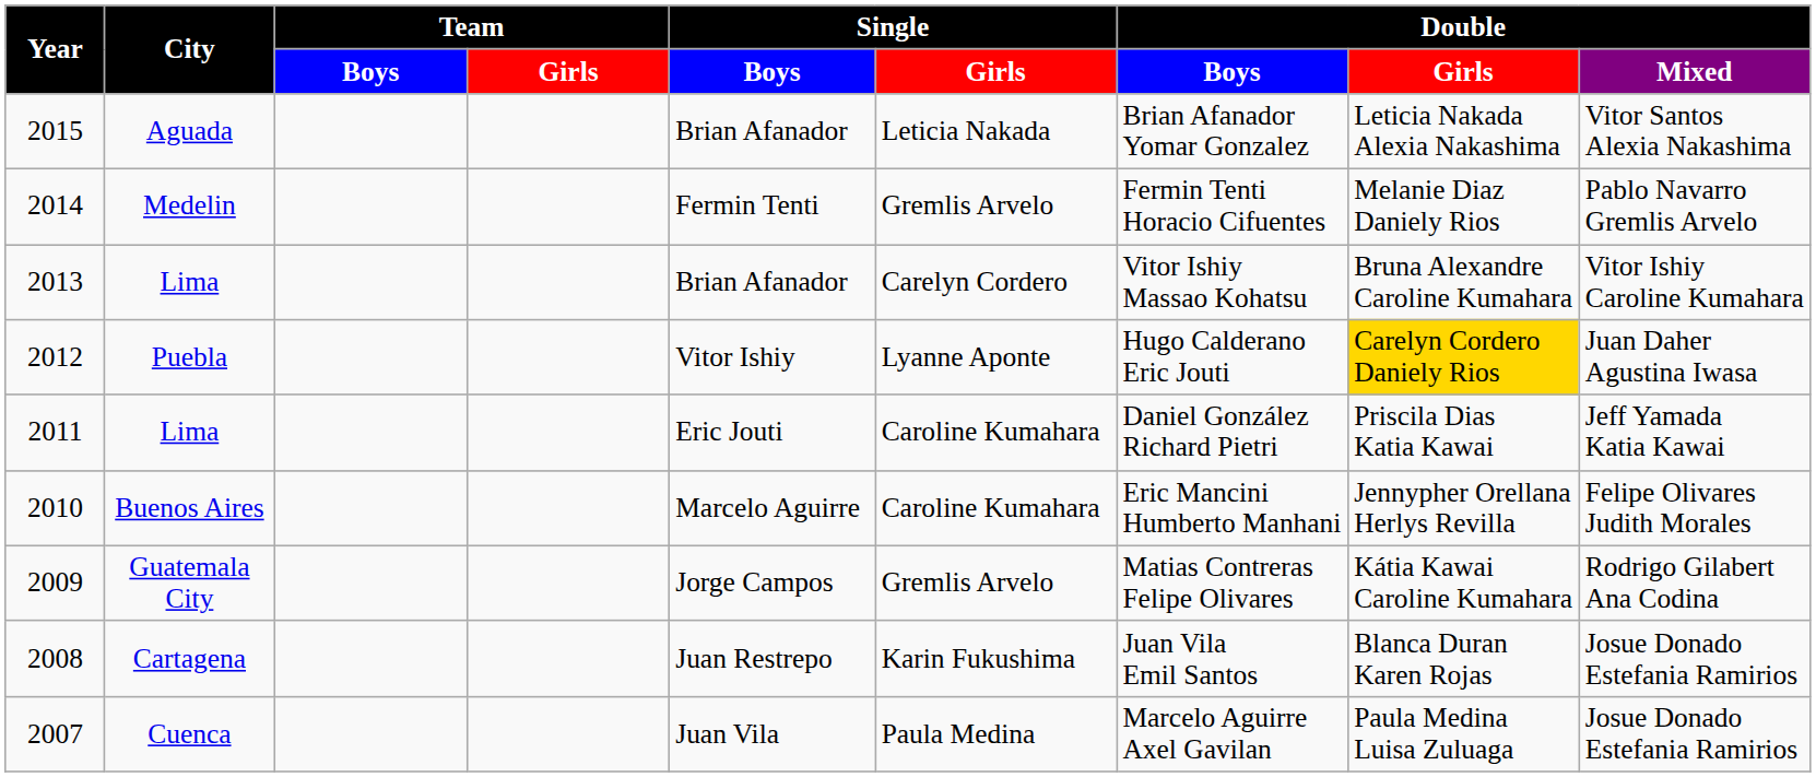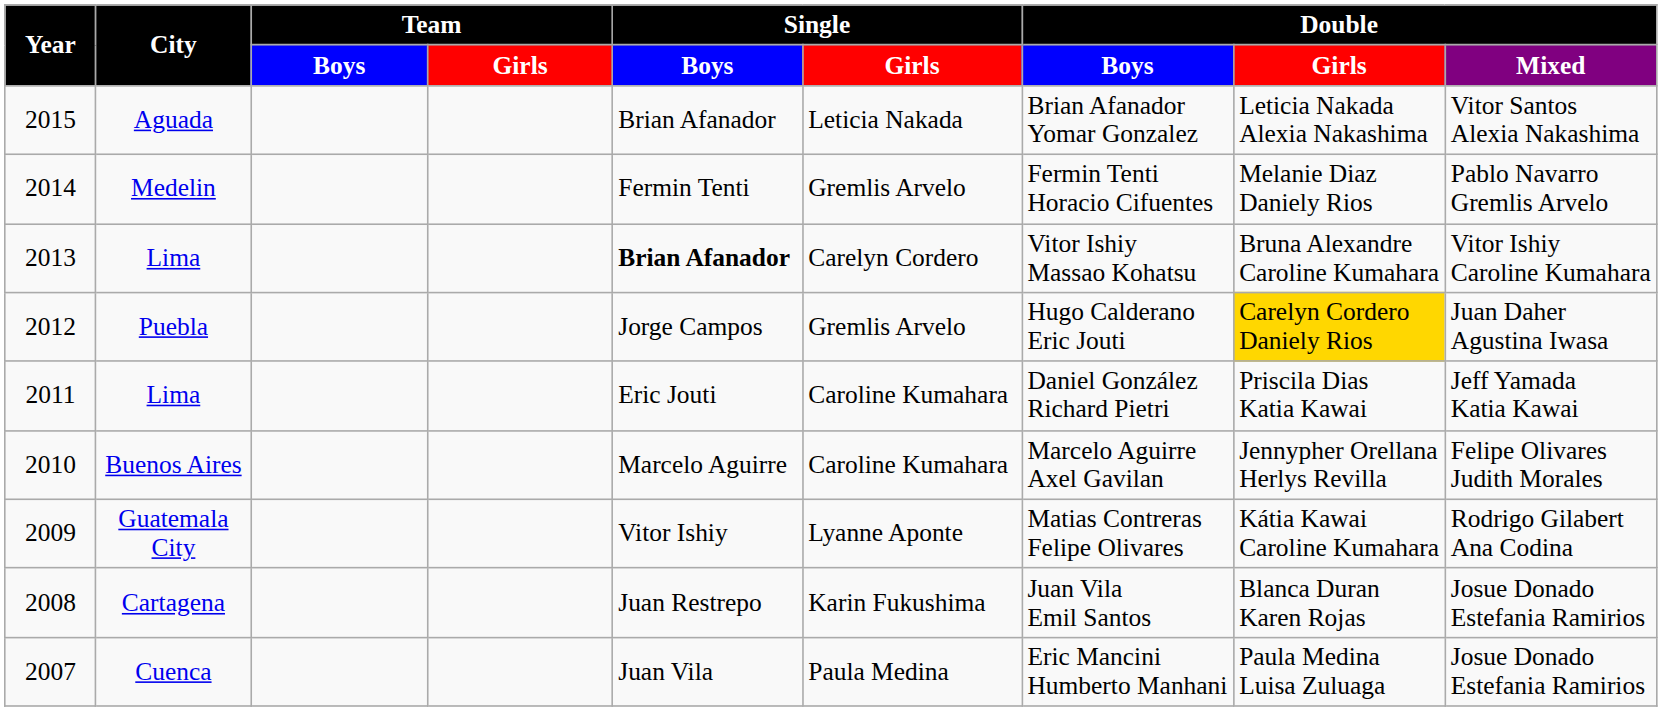2013 / Lima | column 5: normal -> bold
Puebla | column 5: Vitor Ishiy -> Jorge Campos
Puebla | column 6: Lyanne Aponte -> Gremlis Arvelo
Buenos Aires | column 7: Eric Mancini Humberto Manhani -> Marcelo Aguirre Axel Gavilan
Guatemala City | column 5: Jorge Campos -> Vitor Ishiy
Guatemala City | column 6: Gremlis Arvelo -> Lyanne Aponte
Cuenca | column 7: Marcelo Aguirre Axel Gavilan -> Eric Mancini Humberto Manhani
